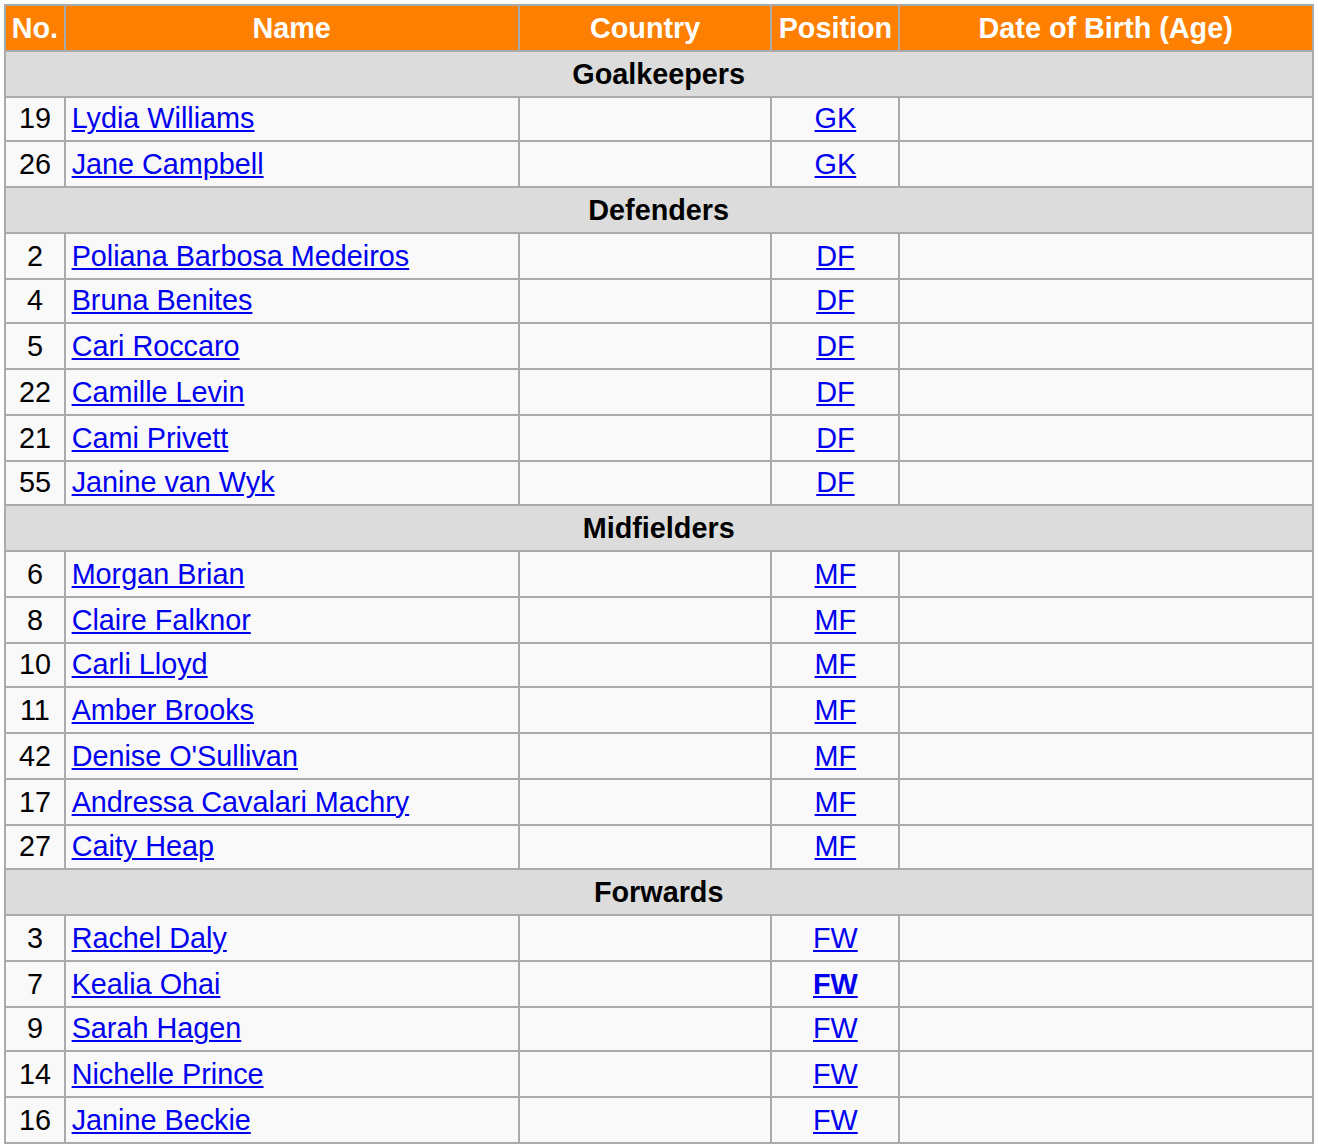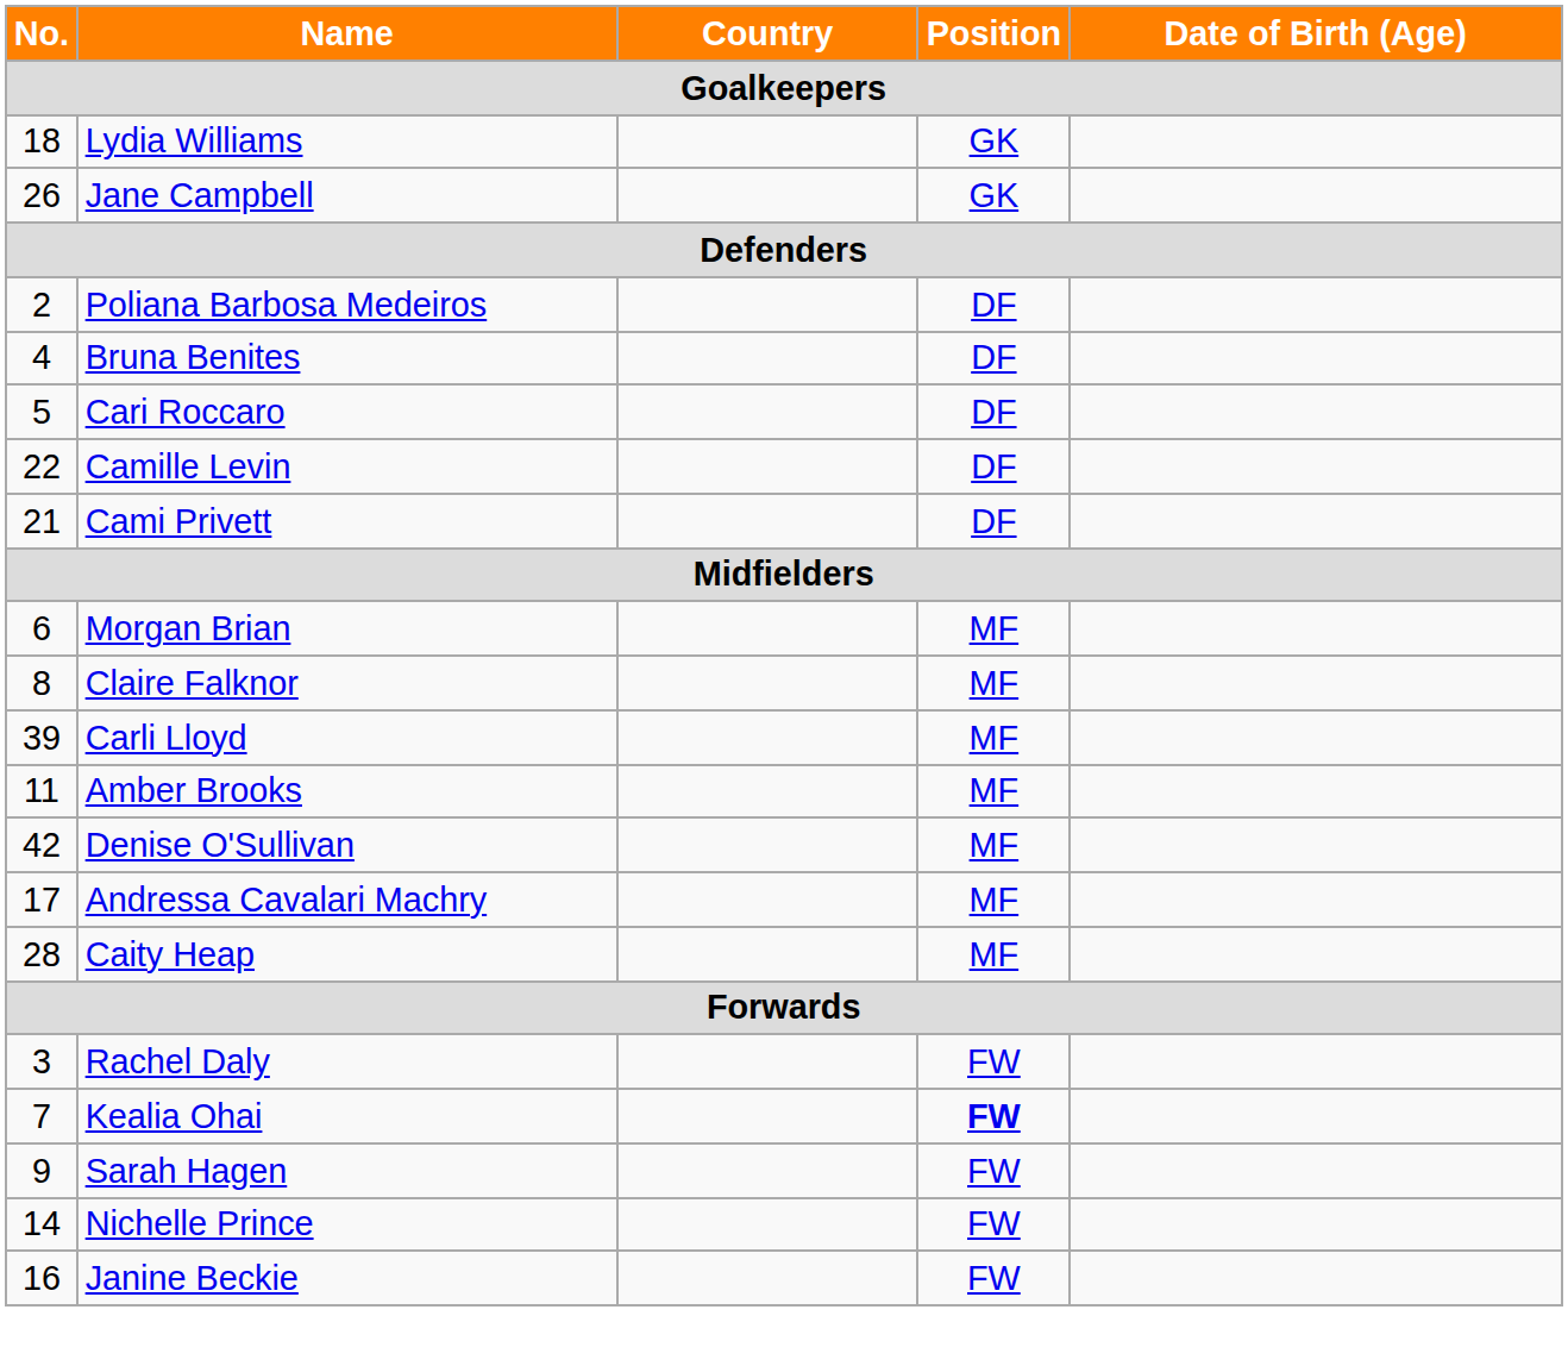Lydia Williams | No.: 19 -> 18
- row: 55 | Janine van Wyk | DF
Carli Lloyd | No.: 10 -> 39
Caity Heap | No.: 27 -> 28
